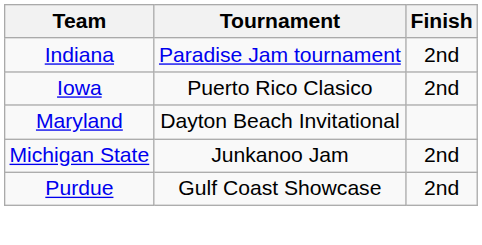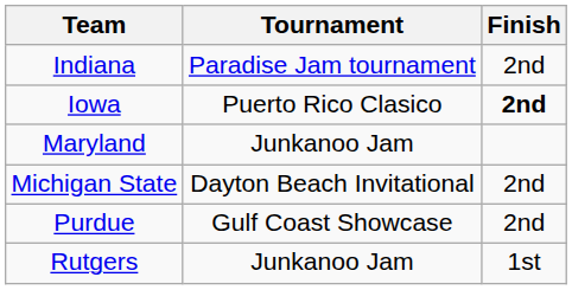Iowa | Finish: normal -> bold
Maryland | Tournament: Dayton Beach Invitational -> Junkanoo Jam
Michigan State | Tournament: Junkanoo Jam -> Dayton Beach Invitational
+ row: Rutgers | Junkanoo Jam | 1st
